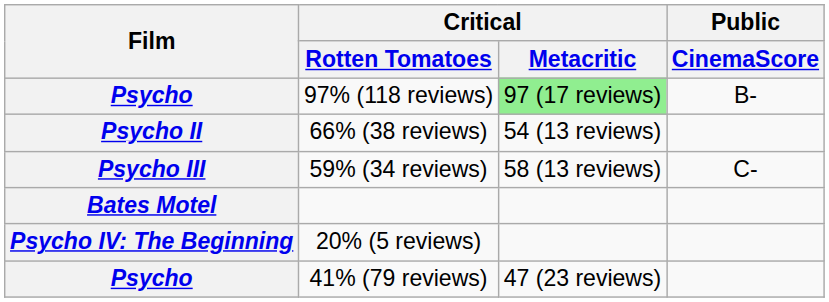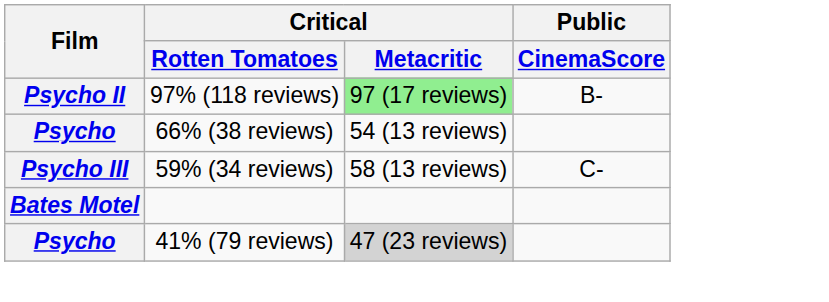97% (118 reviews) | Film: Psycho -> Psycho II
66% (38 reviews) | Film: Psycho II -> Psycho
- row: Psycho IV: The Beginning | 20% (5 reviews)
41% (79 reviews) | Critical / Metacritic: no background -> lightgrey background
